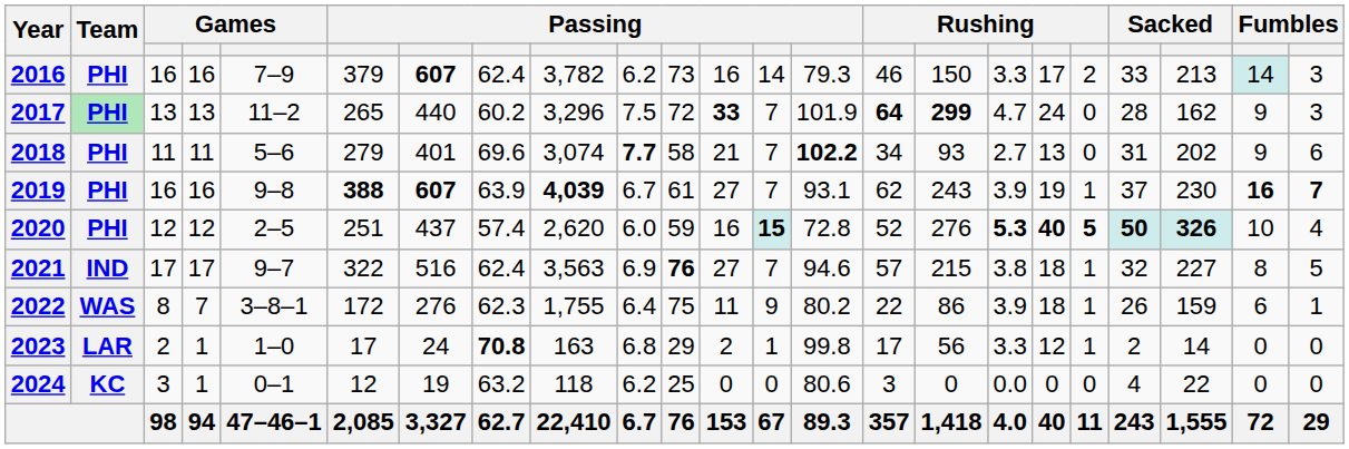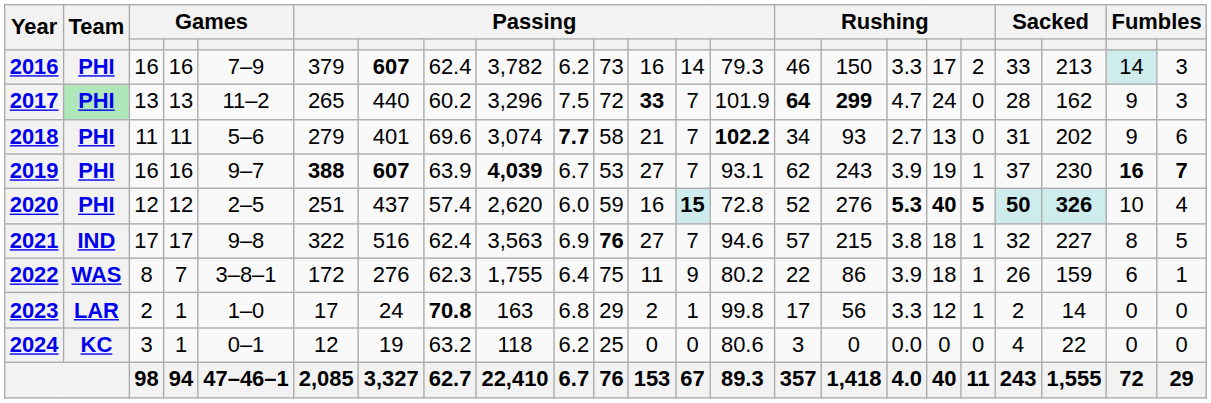2019 | column 5: 9–8 -> 9–7
2019 | column 11: 61 -> 53
2021 | column 5: 9–7 -> 9–8
